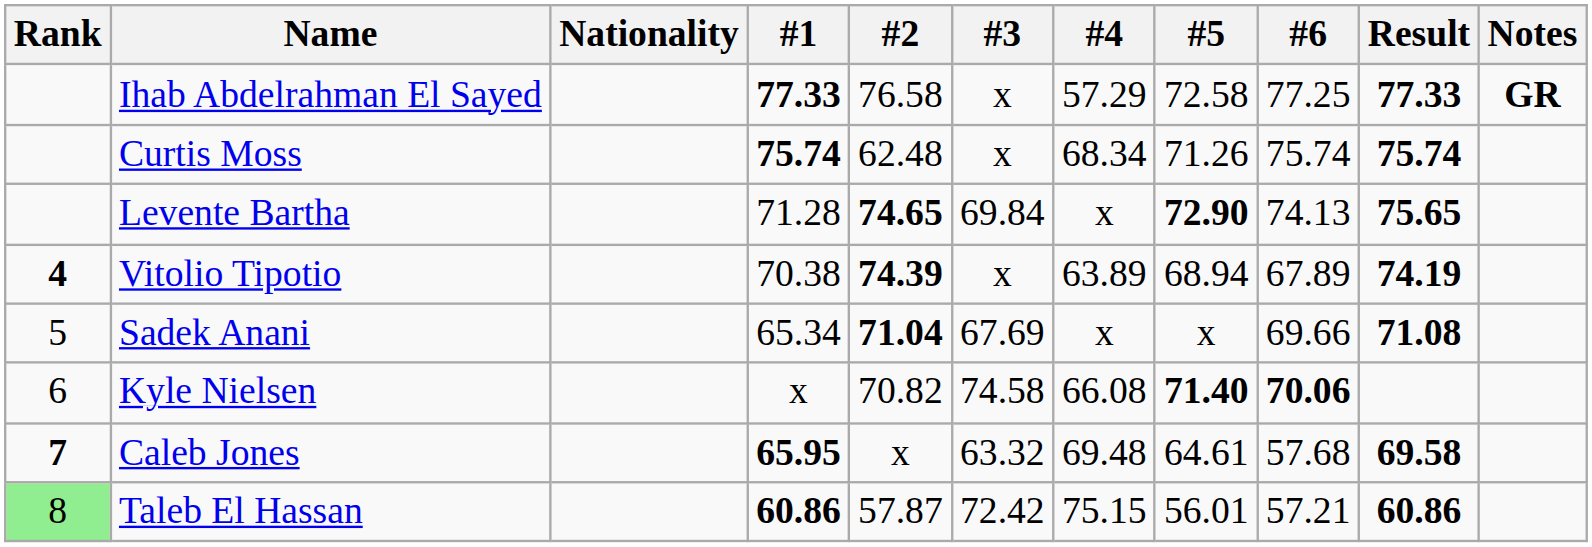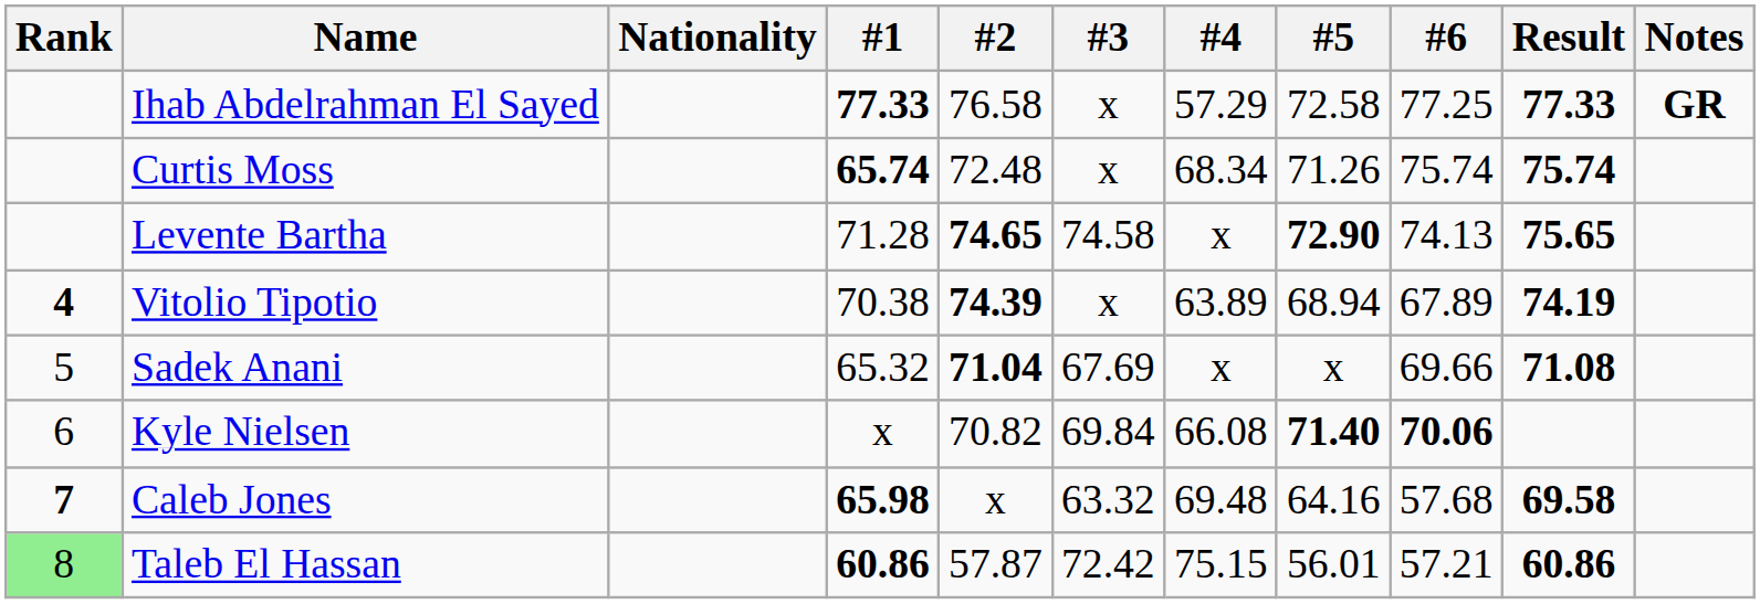Curtis Moss | #1: 75.74 -> 65.74
Curtis Moss | #2: 62.48 -> 72.48
Levente Bartha | #3: 69.84 -> 74.58
Sadek Anani | #1: 65.34 -> 65.32
Kyle Nielsen | #3: 74.58 -> 69.84
Caleb Jones | #1: 65.95 -> 65.98
Caleb Jones | #5: 64.61 -> 64.16
